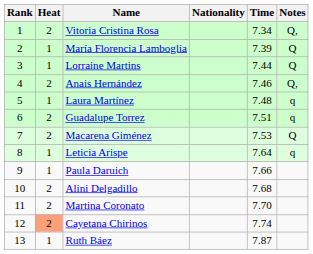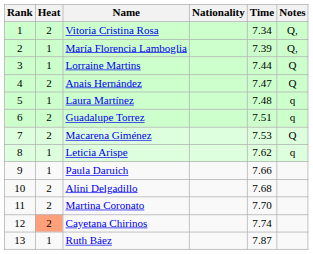María Florencia Lamboglia | Notes: Q -> Q,
Anais Hernández | Time: 7.46 -> 7.47
Anais Hernández | Notes: Q, -> Q
Leticia Arispe | Time: 7.64 -> 7.62
